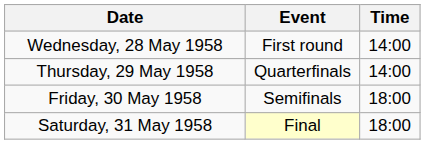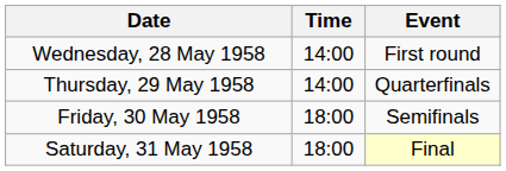columns swapped: Time <-> Event
